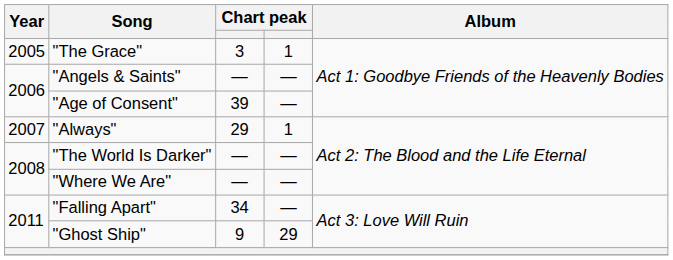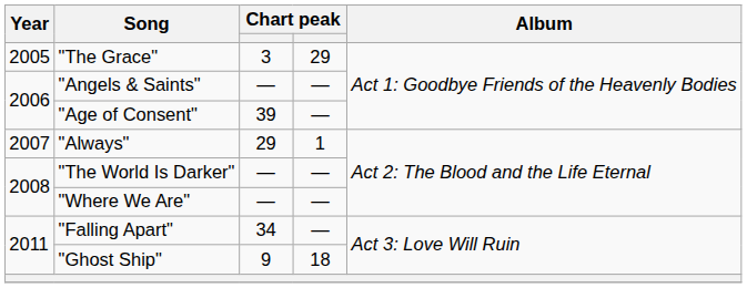"The Grace" | column 4: 1 -> 29
"Ghost Ship" | column 4: 29 -> 18
